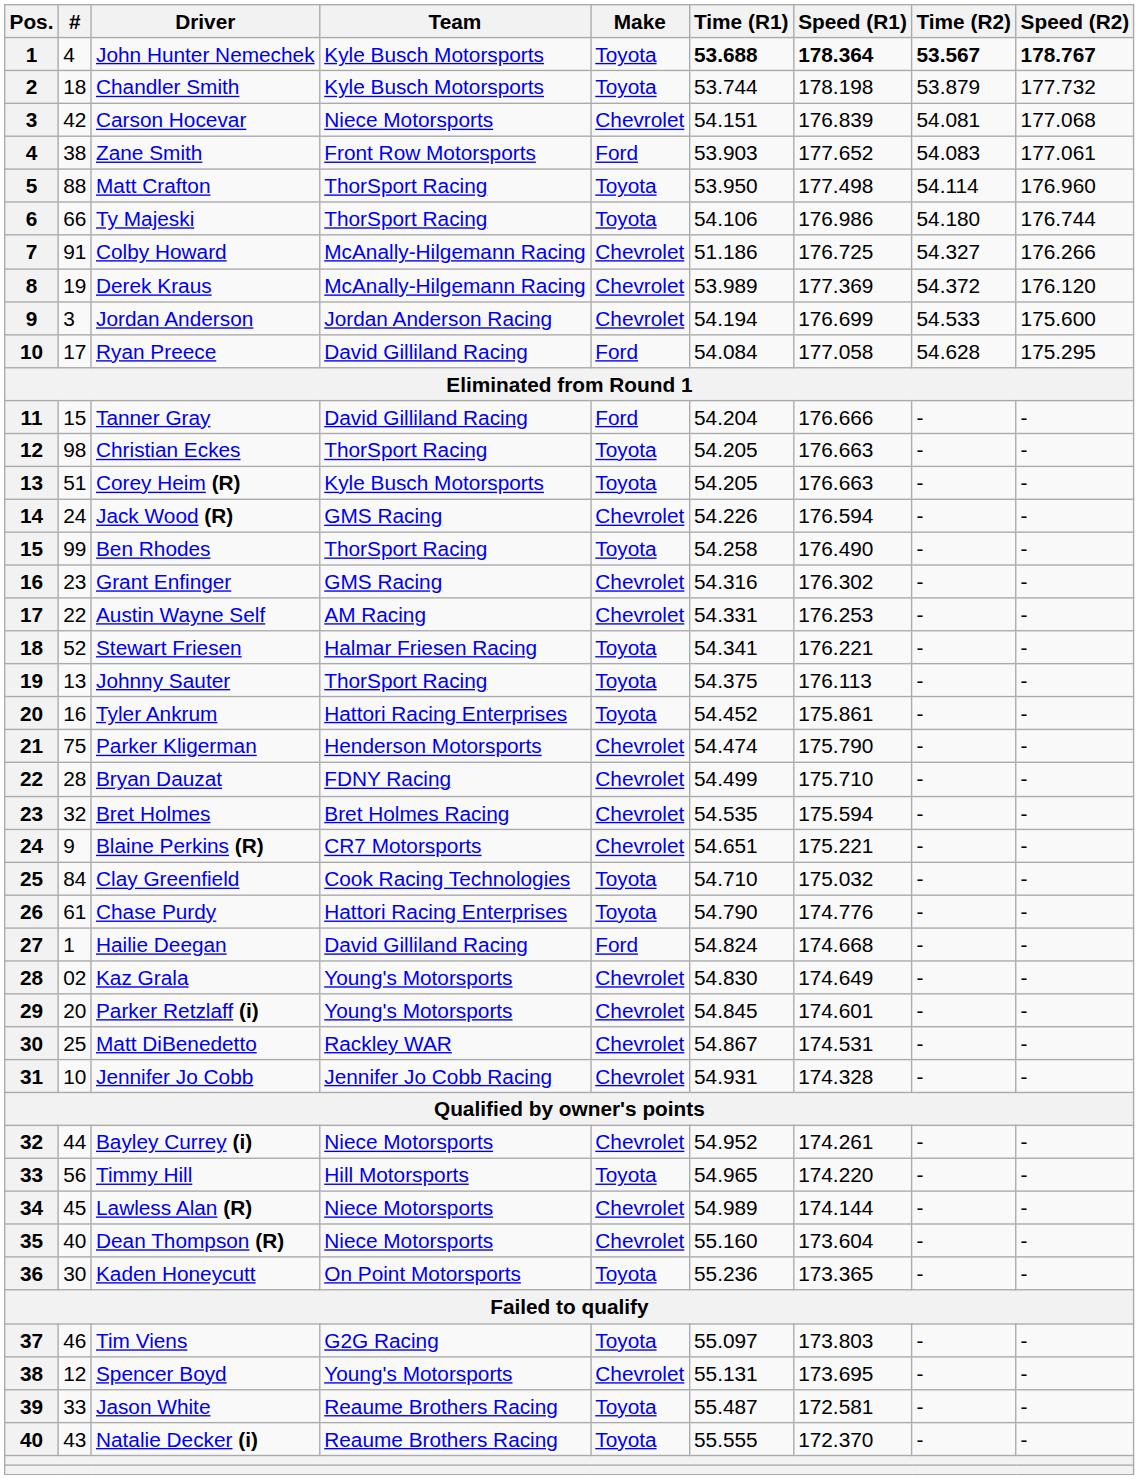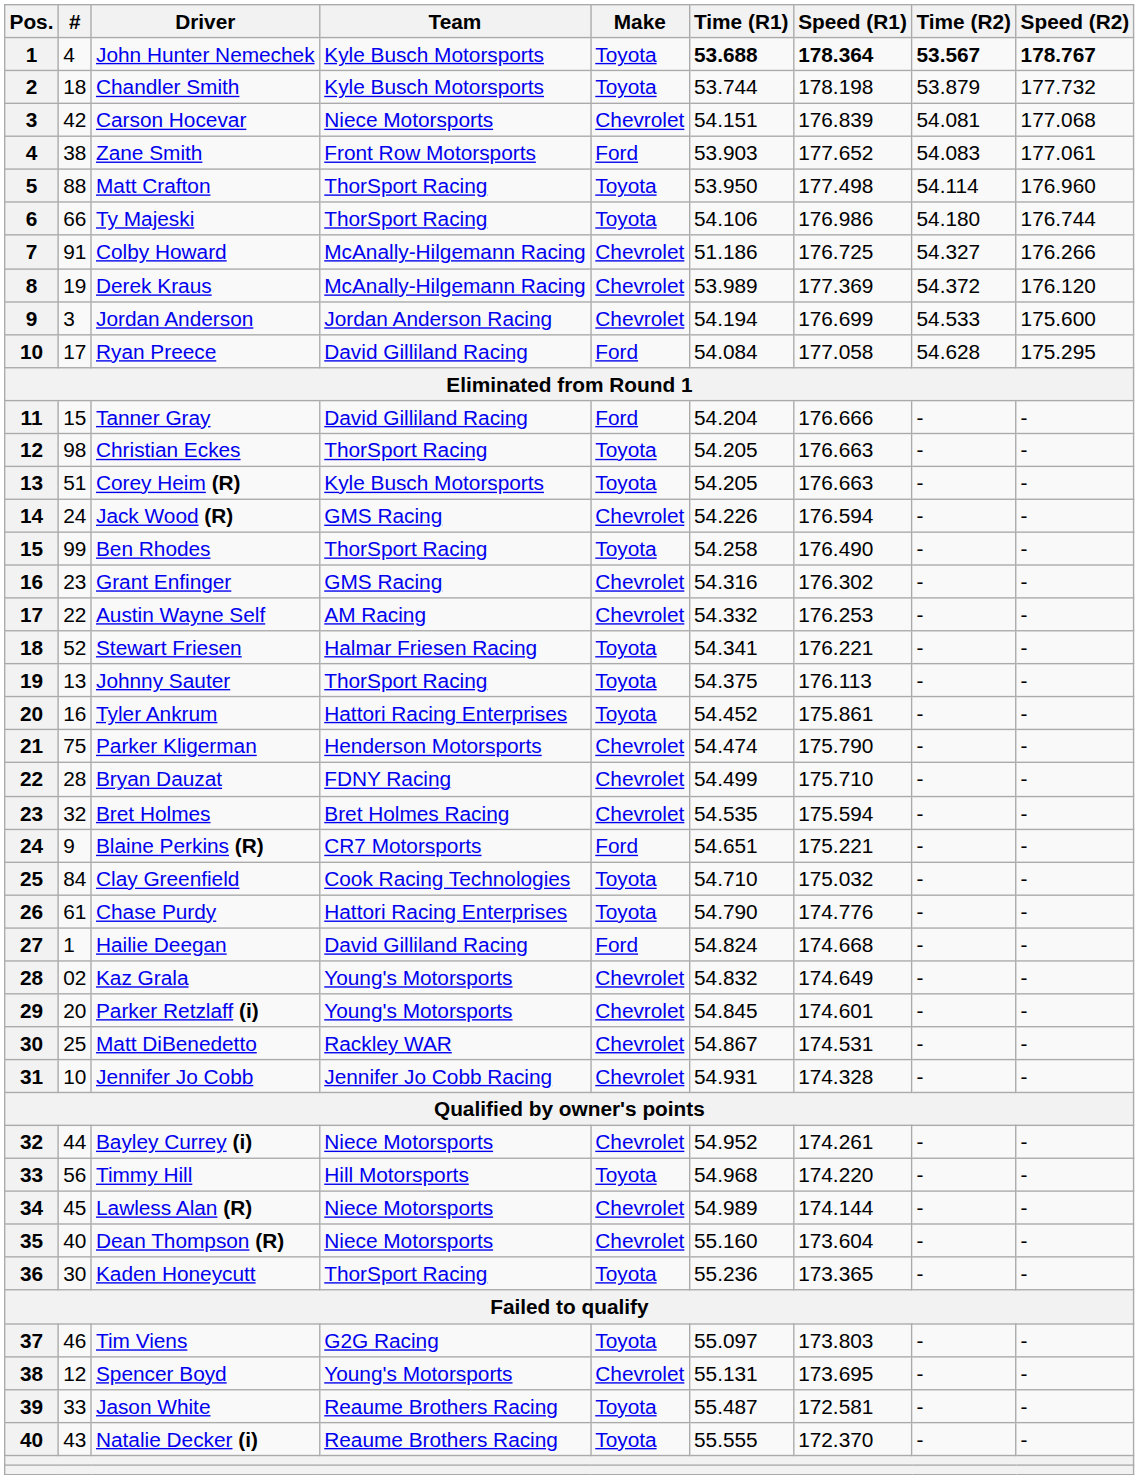Austin Wayne Self | Time (R1): 54.331 -> 54.332
Blaine Perkins (R) | Make: Chevrolet -> Ford
Kaz Grala | Time (R1): 54.830 -> 54.832
Timmy Hill | Time (R1): 54.965 -> 54.968
Kaden Honeycutt | Team: On Point Motorsports -> ThorSport Racing
